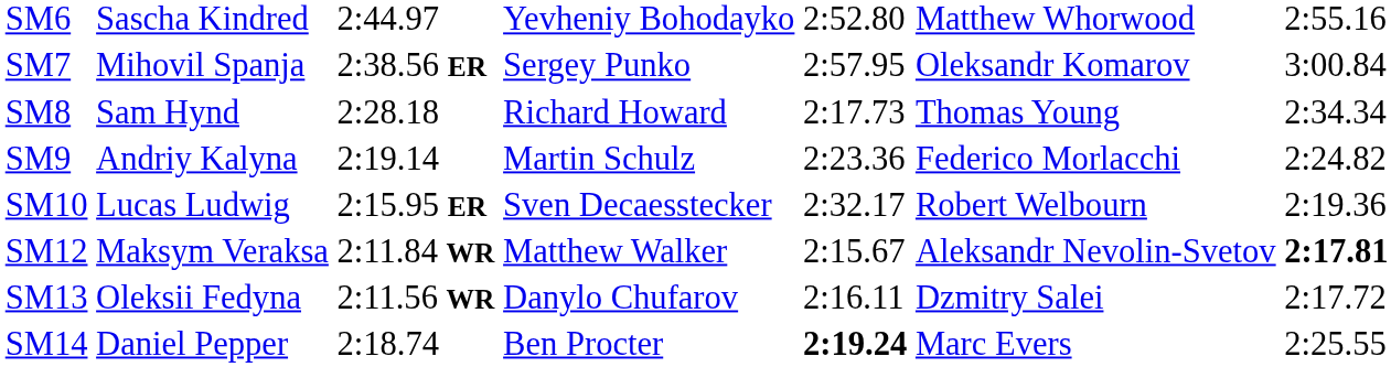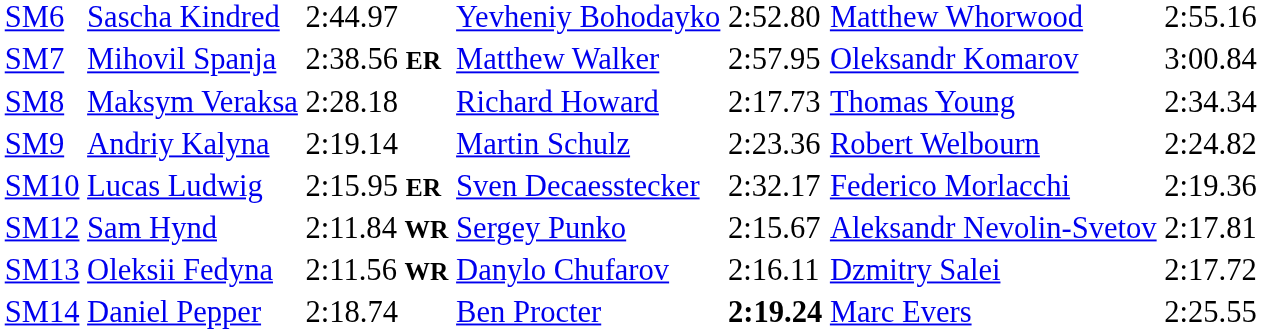SM7 | column 4: Sergey Punko -> Matthew Walker
SM8 | column 2: Sam Hynd -> Maksym Veraksa
SM9 | column 6: Federico Morlacchi -> Robert Welbourn
SM10 | column 6: Robert Welbourn -> Federico Morlacchi
SM12 | column 2: Maksym Veraksa -> Sam Hynd
SM12 | column 4: Matthew Walker -> Sergey Punko
SM12 | column 7: bold -> normal
